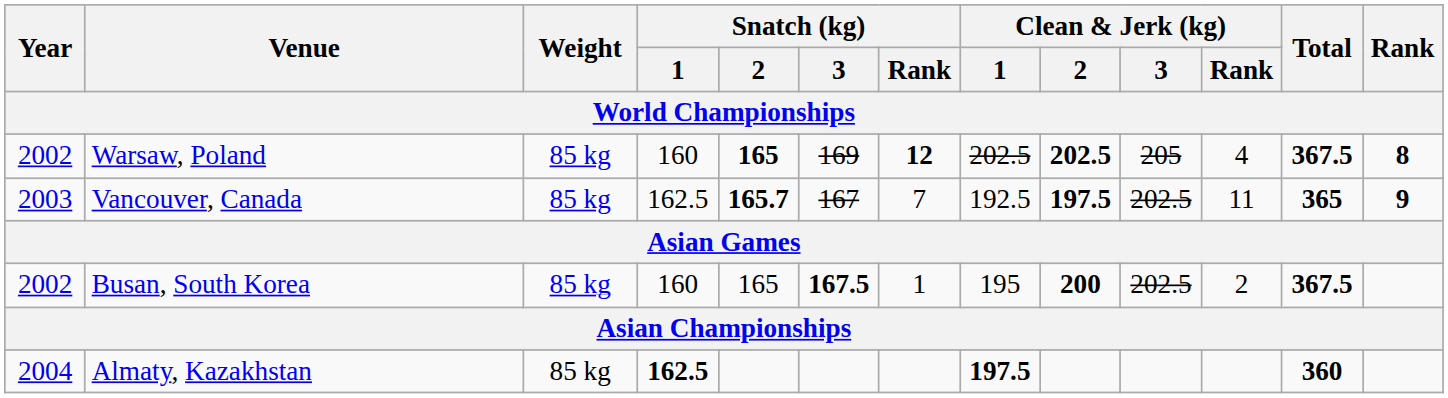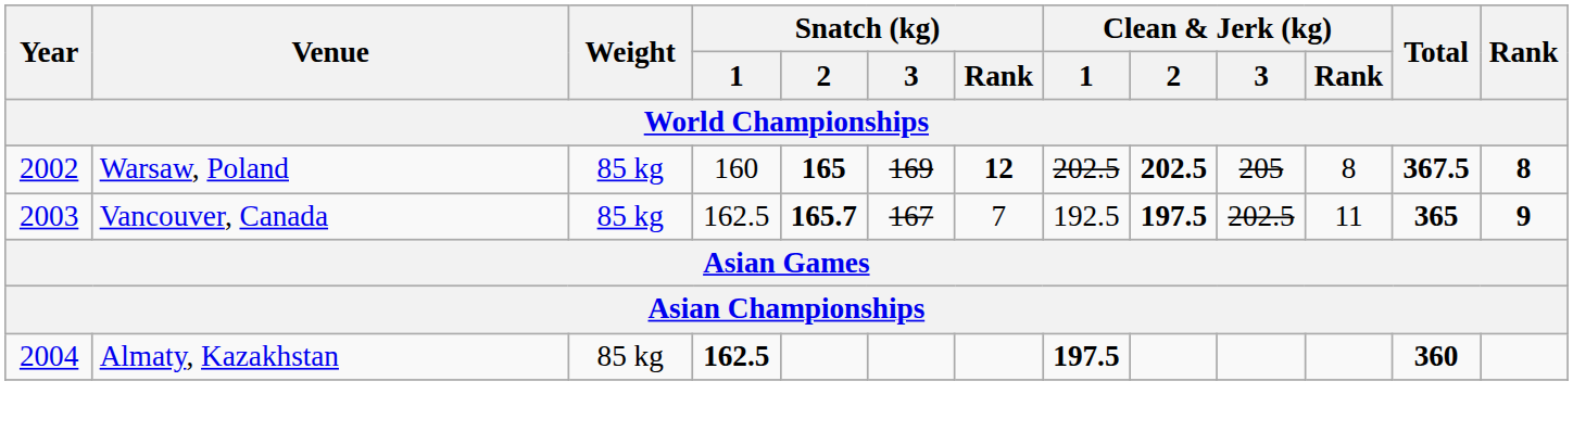Warsaw, Poland | Clean & Jerk (kg) / Rank: 4 -> 8
- row: 2002 | Busan, South Korea | 85 kg | 160 | 165 | 167.5 | 1 | 195 | 200 | 202.5 | 2 | 367.5
